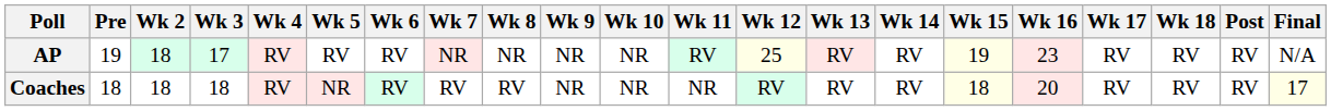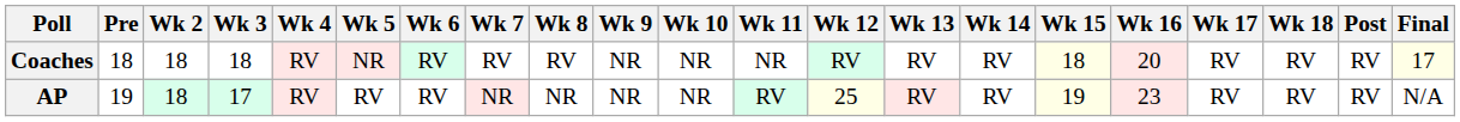rows swapped: AP <-> Coaches
